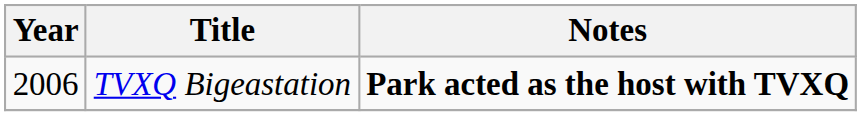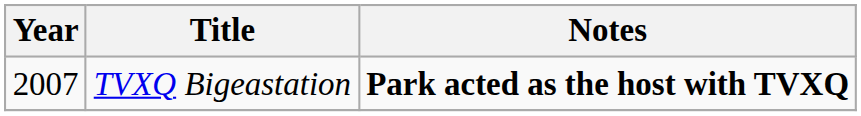TVXQ Bigeastation | Year: 2006 -> 2007
